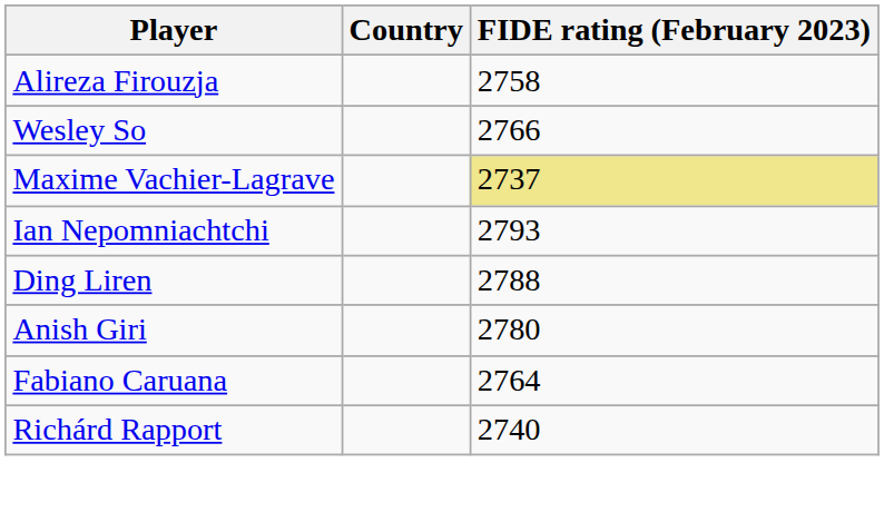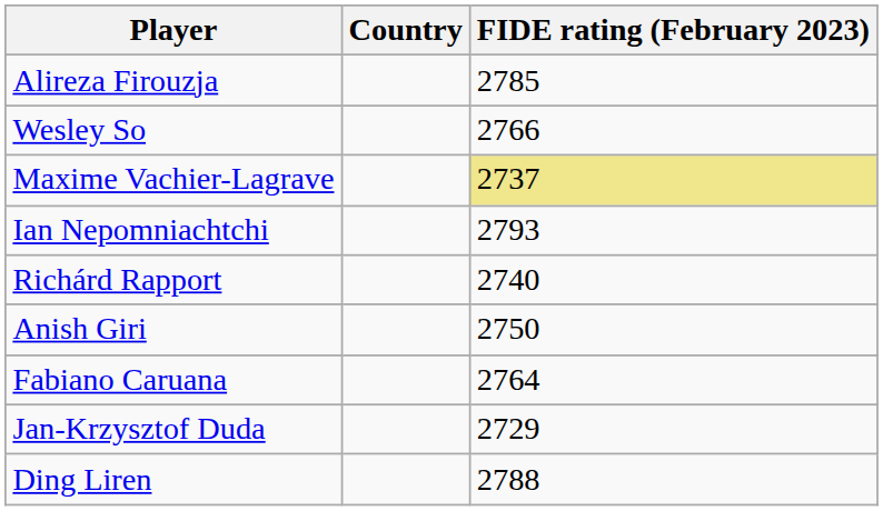Alireza Firouzja | FIDE rating (February 2023): 2758 -> 2785
rows swapped: Ding Liren <-> Richárd Rapport
Anish Giri | FIDE rating (February 2023): 2780 -> 2750
+ row: Jan-Krzysztof Duda | 2729
